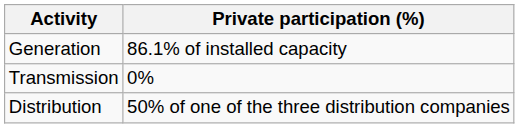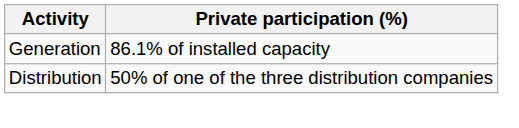- row: Transmission | 0%
